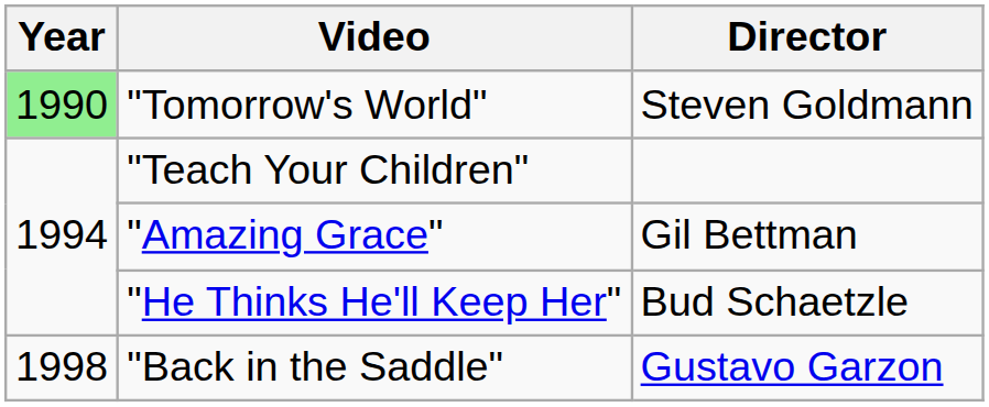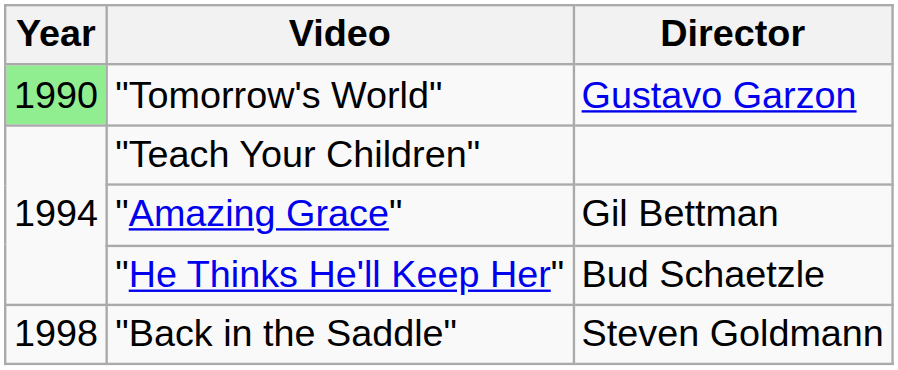"Tomorrow's World" | Director: Steven Goldmann -> Gustavo Garzon
"Back in the Saddle" | Director: Gustavo Garzon -> Steven Goldmann
